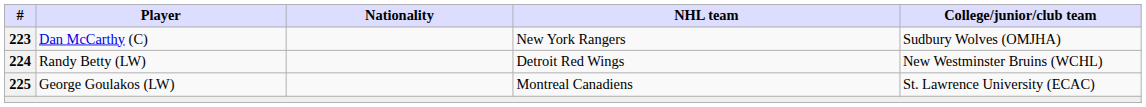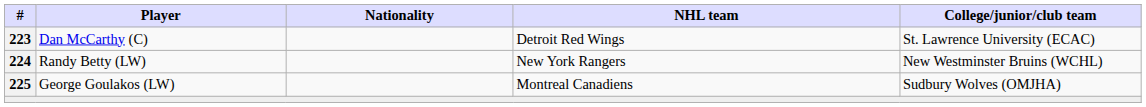Dan McCarthy (C) | NHL team: New York Rangers -> Detroit Red Wings
Dan McCarthy (C) | College/junior/club team: Sudbury Wolves (OMJHA) -> St. Lawrence University (ECAC)
Randy Betty (LW) | NHL team: Detroit Red Wings -> New York Rangers
George Goulakos (LW) | College/junior/club team: St. Lawrence University (ECAC) -> Sudbury Wolves (OMJHA)
